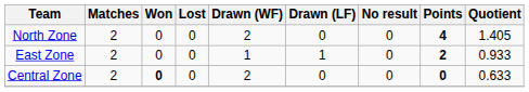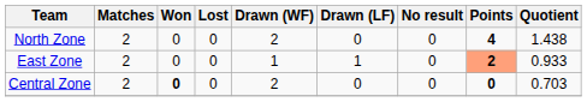North Zone | Quotient: 1.405 -> 1.438
East Zone | Points: no background -> lightsalmon background
Central Zone | Quotient: 0.633 -> 0.703
